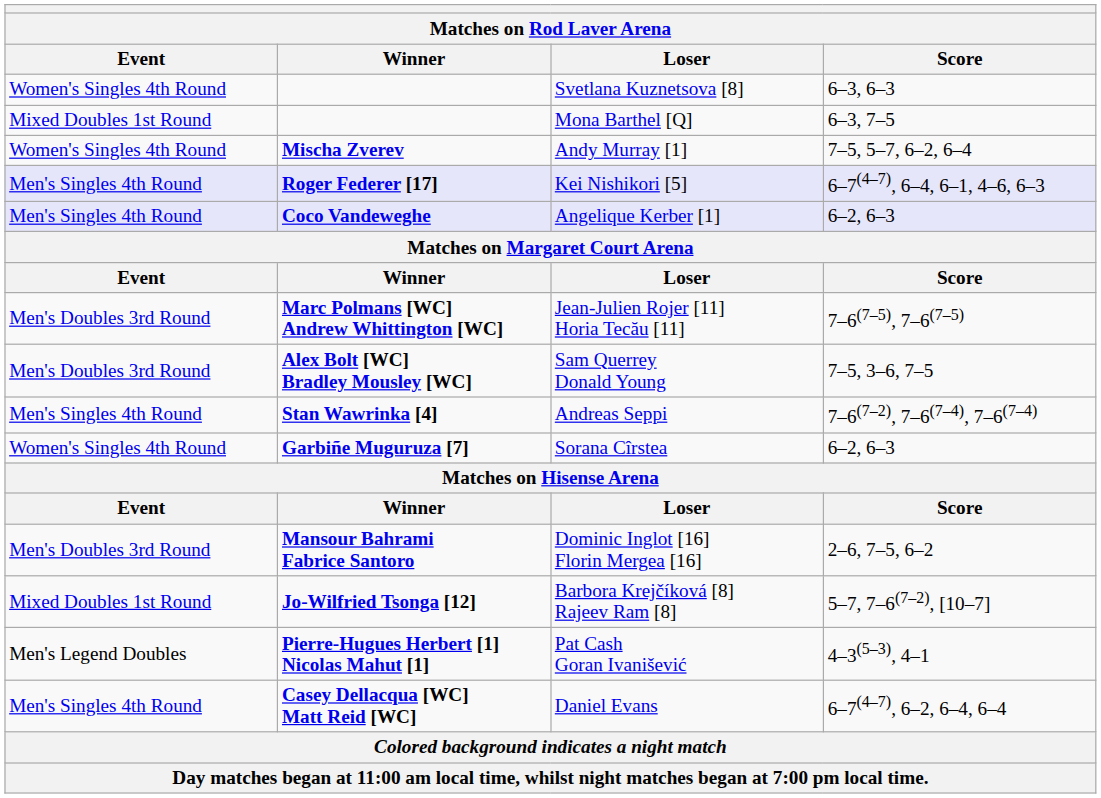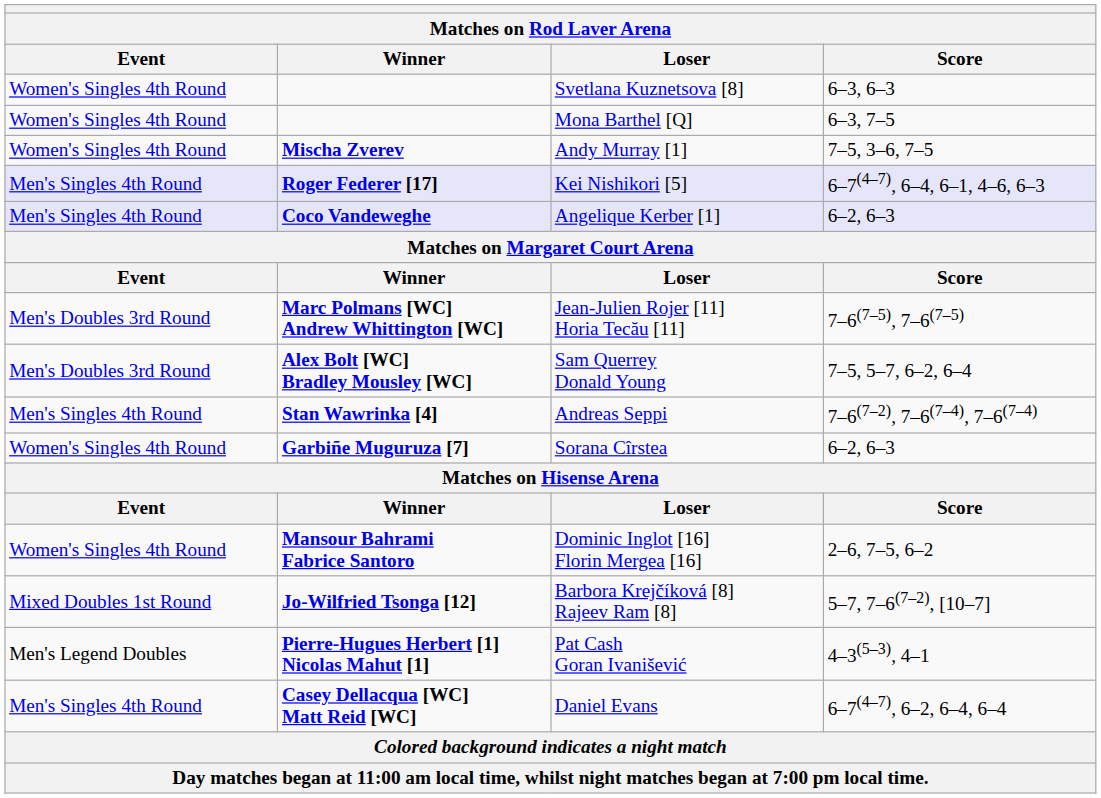Mona Barthel [Q] | Event: Mixed Doubles 1st Round -> Women's Singles 4th Round
Andy Murray [1] | Score: 7–5, 5–7, 6–2, 6–4 -> 7–5, 3–6, 7–5
Sam Querrey Donald Young | Score: 7–5, 3–6, 7–5 -> 7–5, 5–7, 6–2, 6–4
Dominic Inglot [16] Florin Mergea [16] | Event: Men's Doubles 3rd Round -> Women's Singles 4th Round
